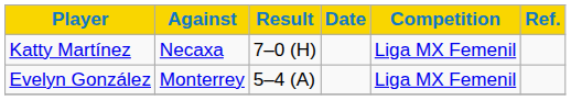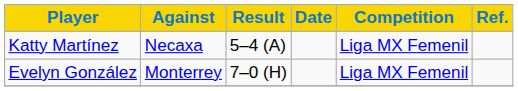Katty Martínez | Result: 7–0 (H) -> 5–4 (A)
Evelyn González | Result: 5–4 (A) -> 7–0 (H)
